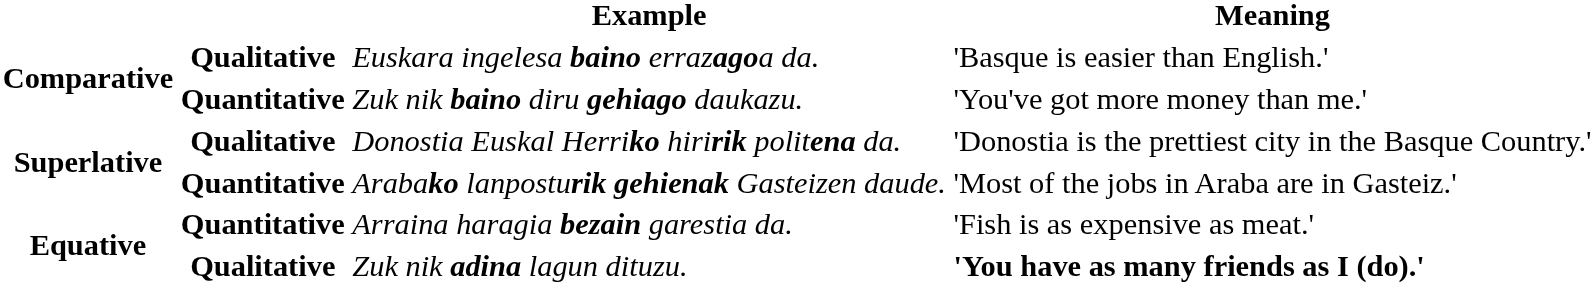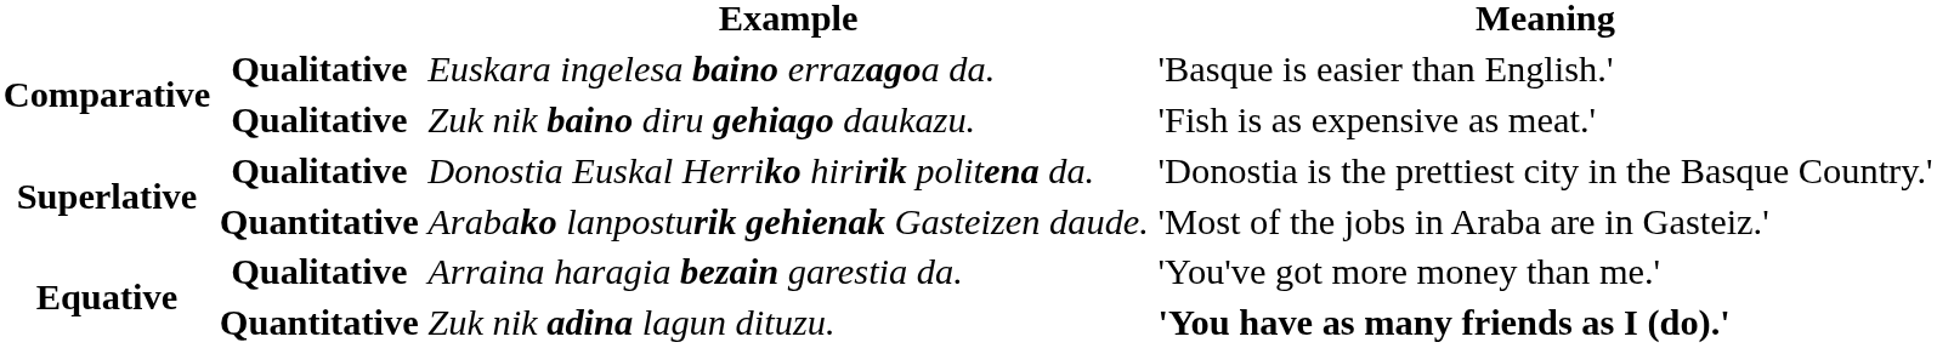Zuk nik baino diru gehiago daukazu. | column 2: Quantitative -> Qualitative
Zuk nik baino diru gehiago daukazu. | Meaning: 'You've got more money than me.' -> 'Fish is as expensive as meat.'
Arraina haragia bezain garestia da. | column 2: Quantitative -> Qualitative
Arraina haragia bezain garestia da. | Meaning: 'Fish is as expensive as meat.' -> 'You've got more money than me.'
Zuk nik adina lagun dituzu. | column 2: Qualitative -> Quantitative
